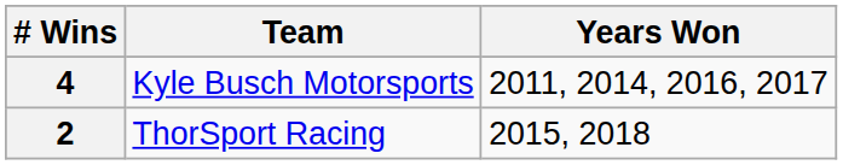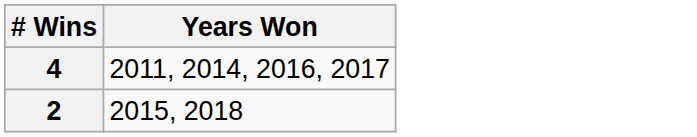- column: Team | Kyle Busch Motorsports | ThorSport Racing
